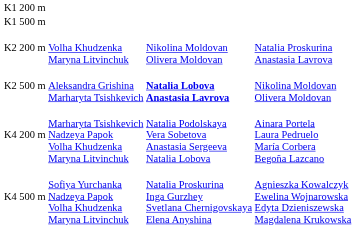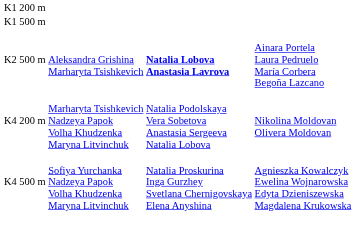- row: K2 200 m | Volha Khudzenka Maryna Litvinchuk | Nikolina Moldovan Olivera Moldovan | Natalia Proskurina Anastasia Lavrova
K2 500 m | column 4: Nikolina Moldovan Olivera Moldovan -> Ainara Portela Laura Pedruelo María Corbera Begoña Lazcano
K4 200 m | column 4: Ainara Portela Laura Pedruelo María Corbera Begoña Lazcano -> Nikolina Moldovan Olivera Moldovan
